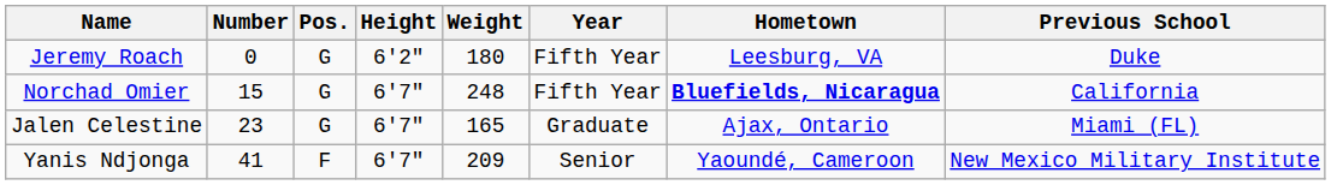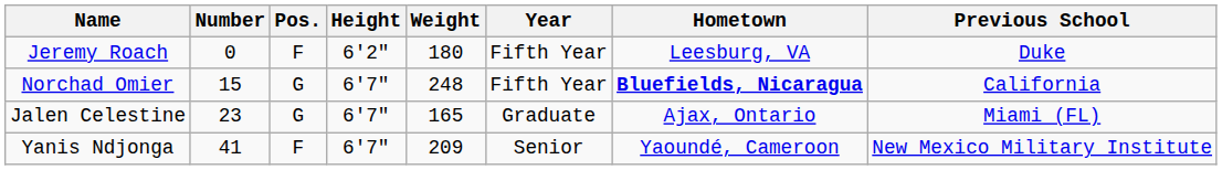Jeremy Roach | Pos.: G -> F
